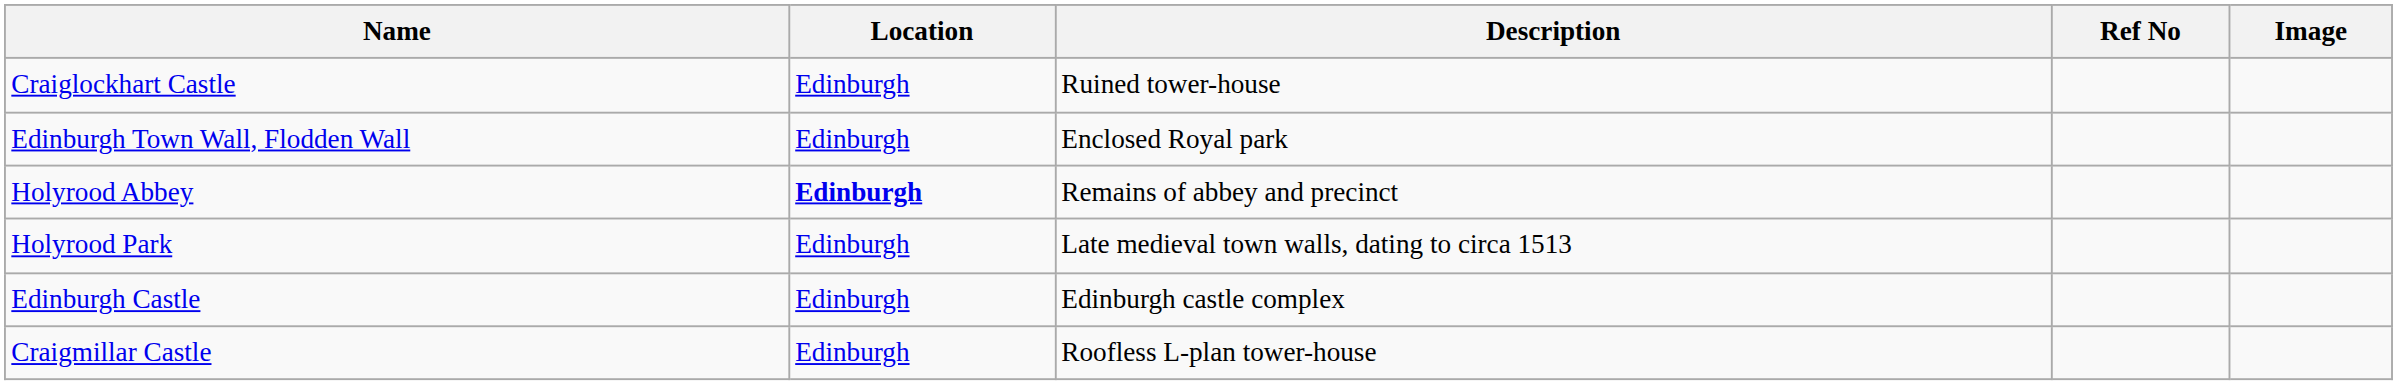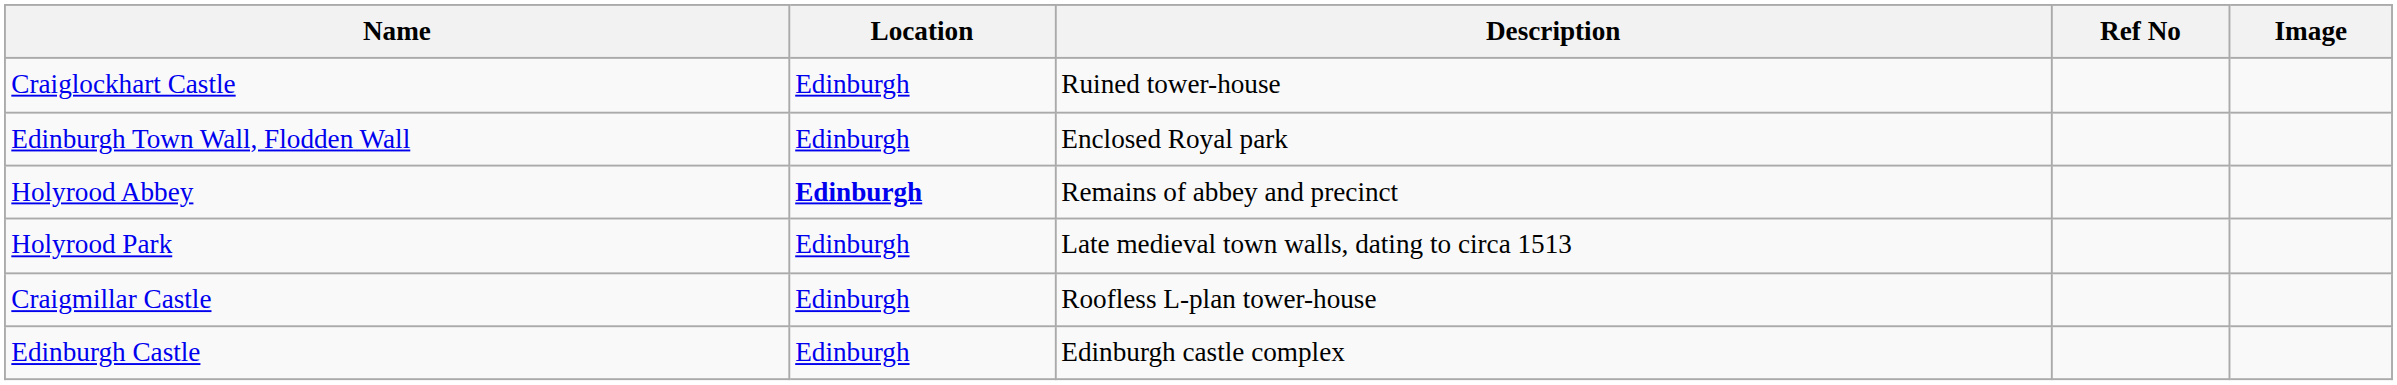rows swapped: Craigmillar Castle <-> Edinburgh Castle
